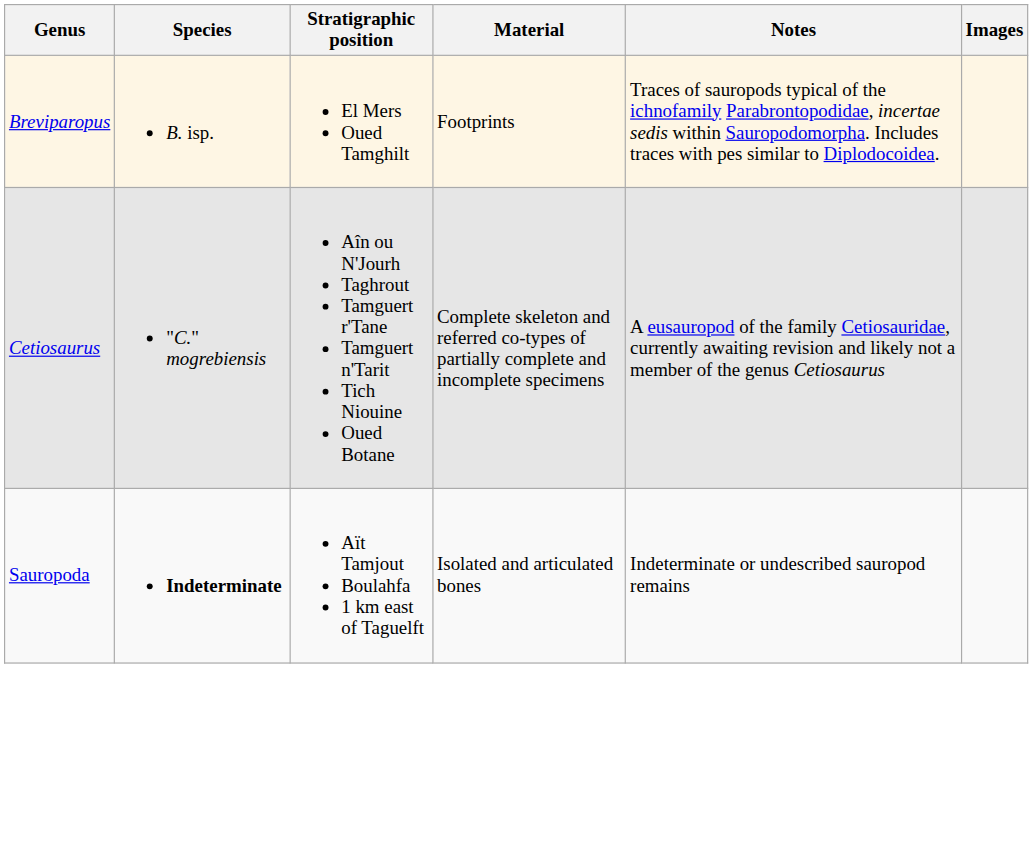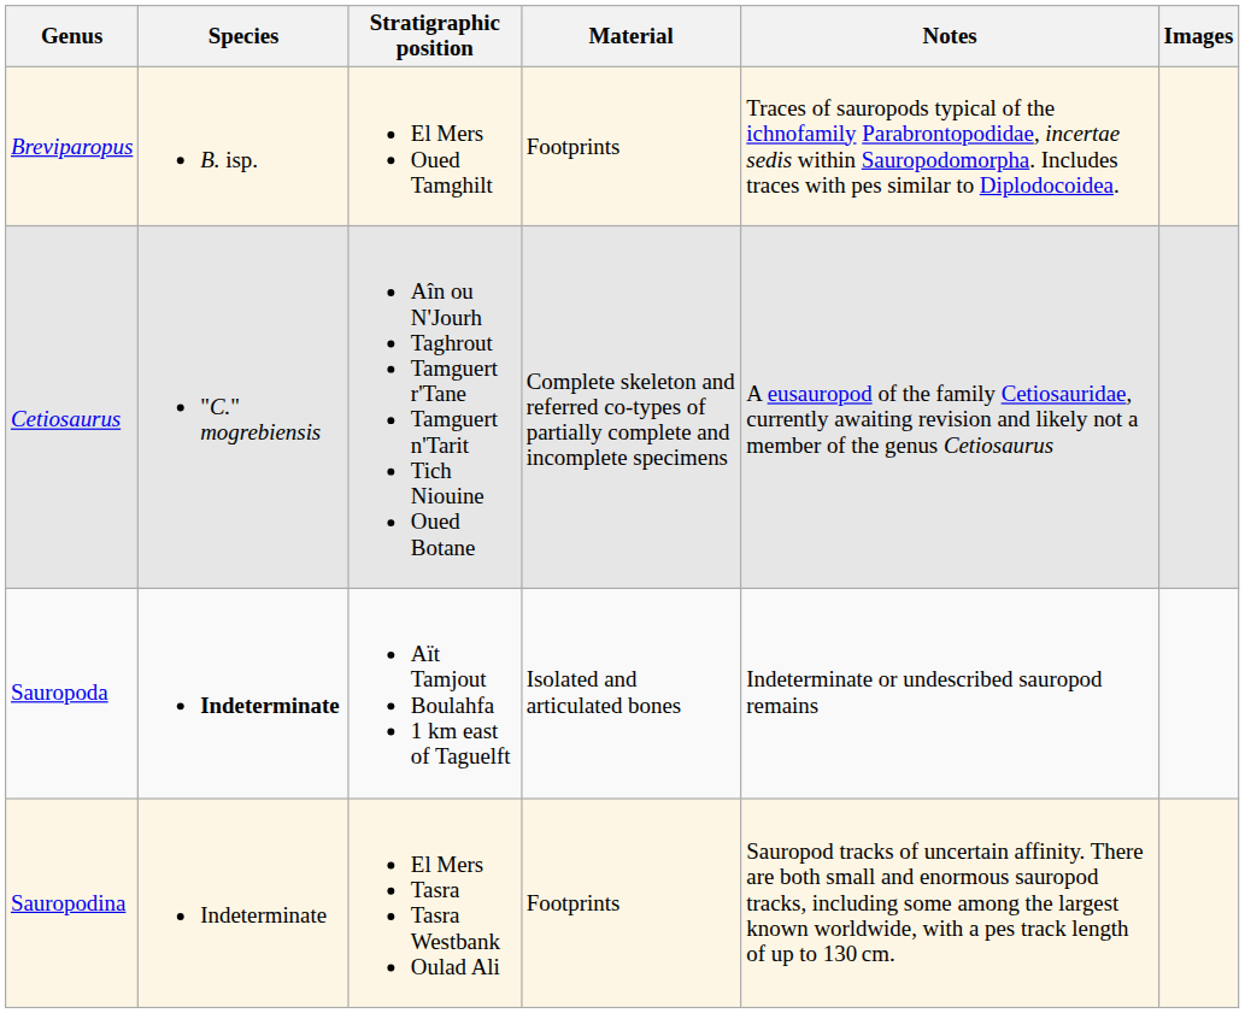+ row: Sauropodina | Indeterminate | El Mers Tasra Tasra Westbank Oulad Ali | Footprints | Sauropod tracks of uncertain affinity. There are both small and enormous sauropod tracks, including some among the largest known worldwide, with a pes track length of up to 130 cm.
